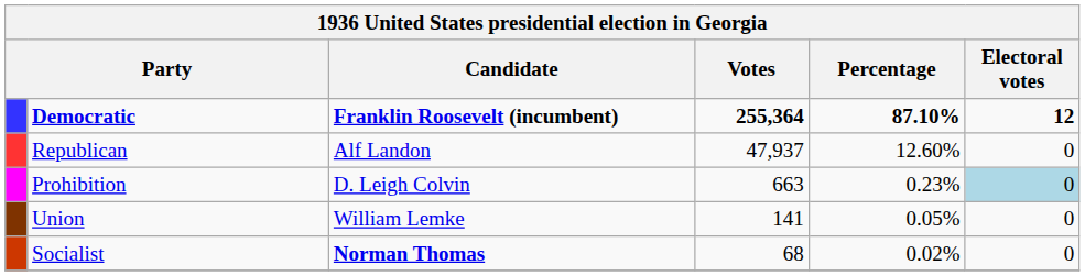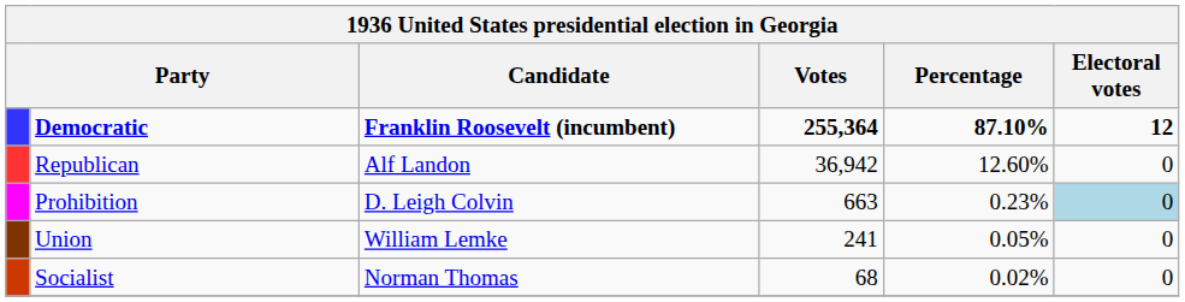Republican | Votes: 47,937 -> 36,942
Union | Votes: 141 -> 241
Socialist | Candidate: bold -> normal
